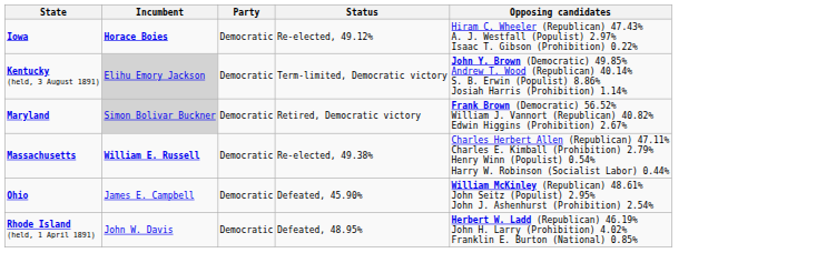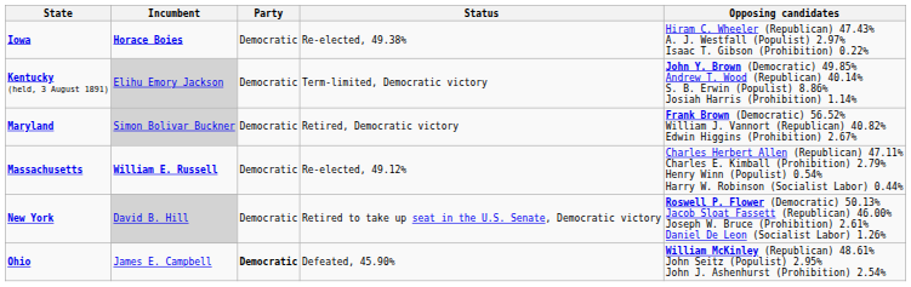Iowa | Status: Re-elected, 49.12% -> Re-elected, 49.38%
Massachusetts | Status: Re-elected, 49.38% -> Re-elected, 49.12%
+ row: New York | David B. Hill | Democratic | Retired to take up seat in the U.S. Senate, Democratic victory | Roswell P. Flower (Democratic) 50.13% Jacob Sloat Fassett (Republican) 46.00% Joseph W. Bruce (Prohibition) 2.61% Daniel De Leon (Socialist Labor) 1.26%
Ohio | Party: normal -> bold
- row: Rhode Island (held, 1 April 1891) | John W. Davis | Democratic | Defeated, 48.95% | Herbert W. Ladd (Republican) 46.19% John H. Larry (Prohibition) 4.02% Franklin E. Burton (National) 0.85%
